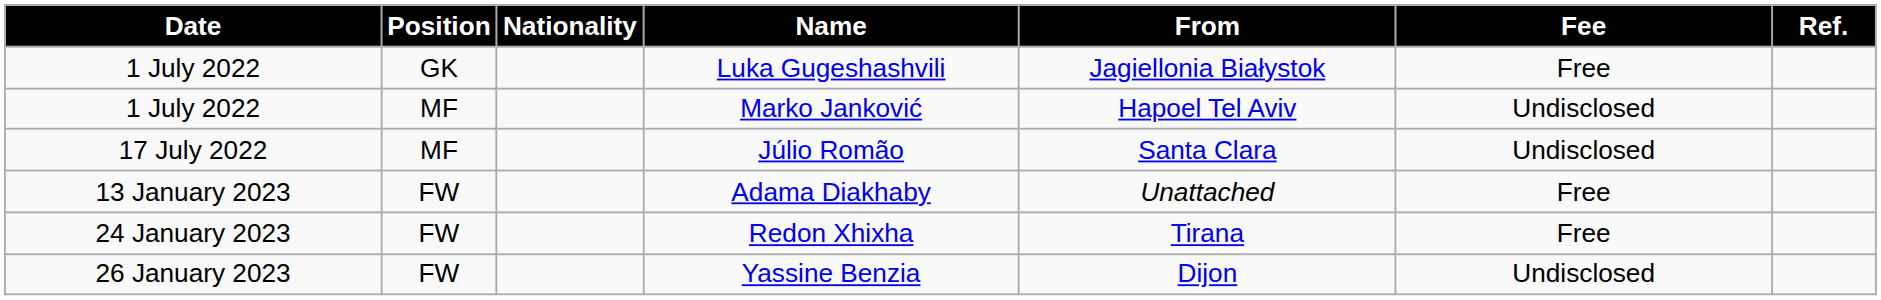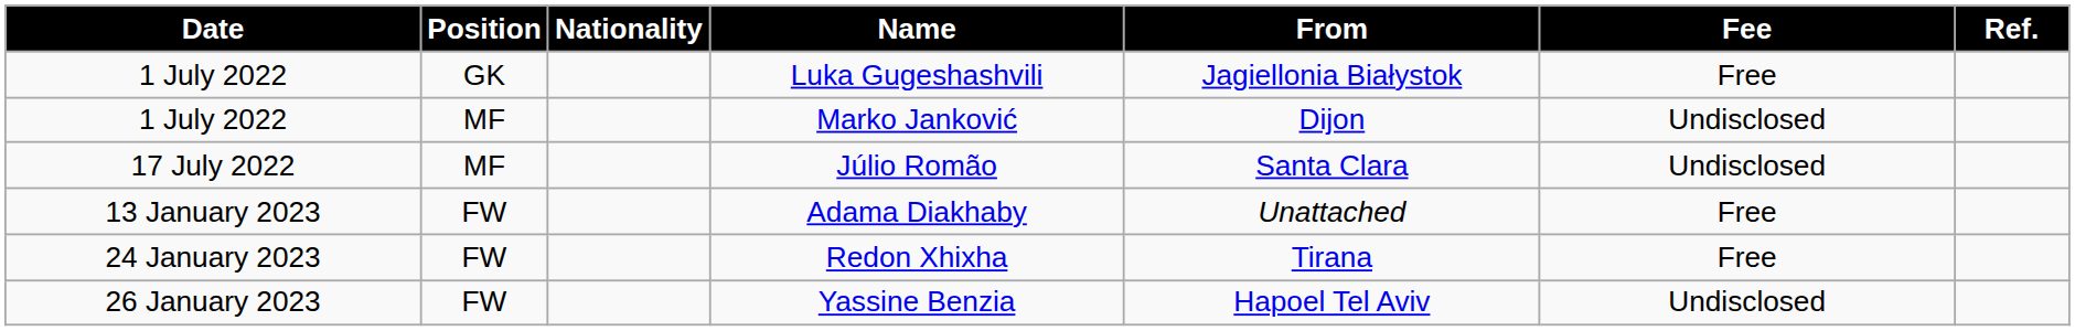Marko Janković | From: Hapoel Tel Aviv -> Dijon
Yassine Benzia | From: Dijon -> Hapoel Tel Aviv
